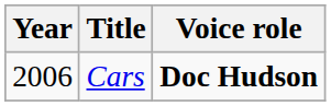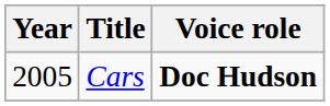Cars | Year: 2006 -> 2005
